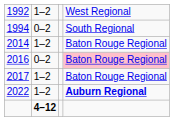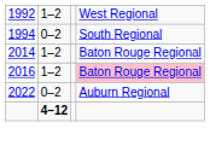2016 | column 2: 0–2 -> 1–2
- row: 2017 | 1–2 | Baton Rouge Regional
2022 | column 2: 1–2 -> 0–2
2022 | column 4: bold -> normal
